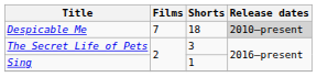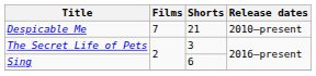Despicable Me | Shorts: 18 -> 21
Despicable Me | Release dates: lightgrey background -> no background
Sing | Shorts: 1 -> 6
